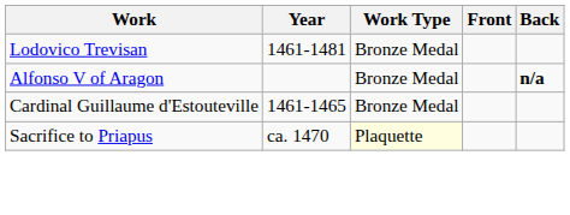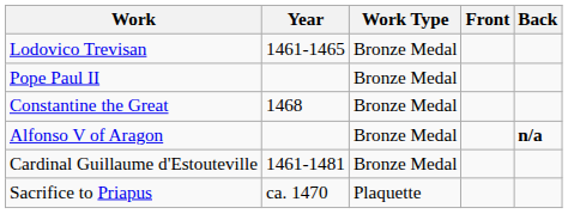Lodovico Trevisan | Year: 1461-1481 -> 1461-1465
+ row: Pope Paul II | Bronze Medal
+ row: Constantine the Great | 1468 | Bronze Medal
Cardinal Guillaume d'Estouteville | Year: 1461-1465 -> 1461-1481
Sacrifice to Priapus | Work Type: lightyellow background -> no background
